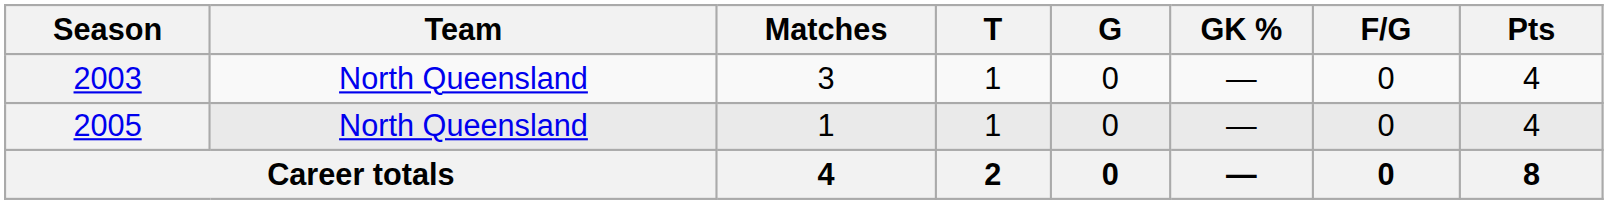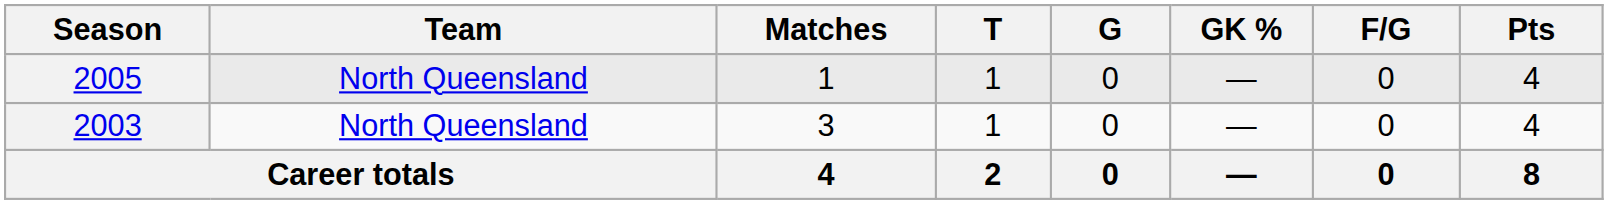rows swapped: 2003 <-> 2005
